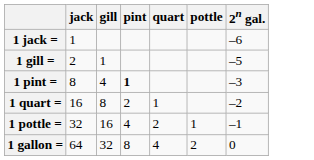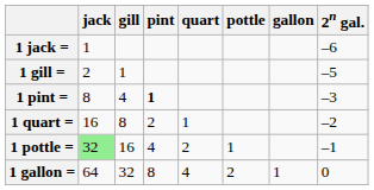+ column: gallon | 1
1 pottle = | jack: no background -> lightgreen background
